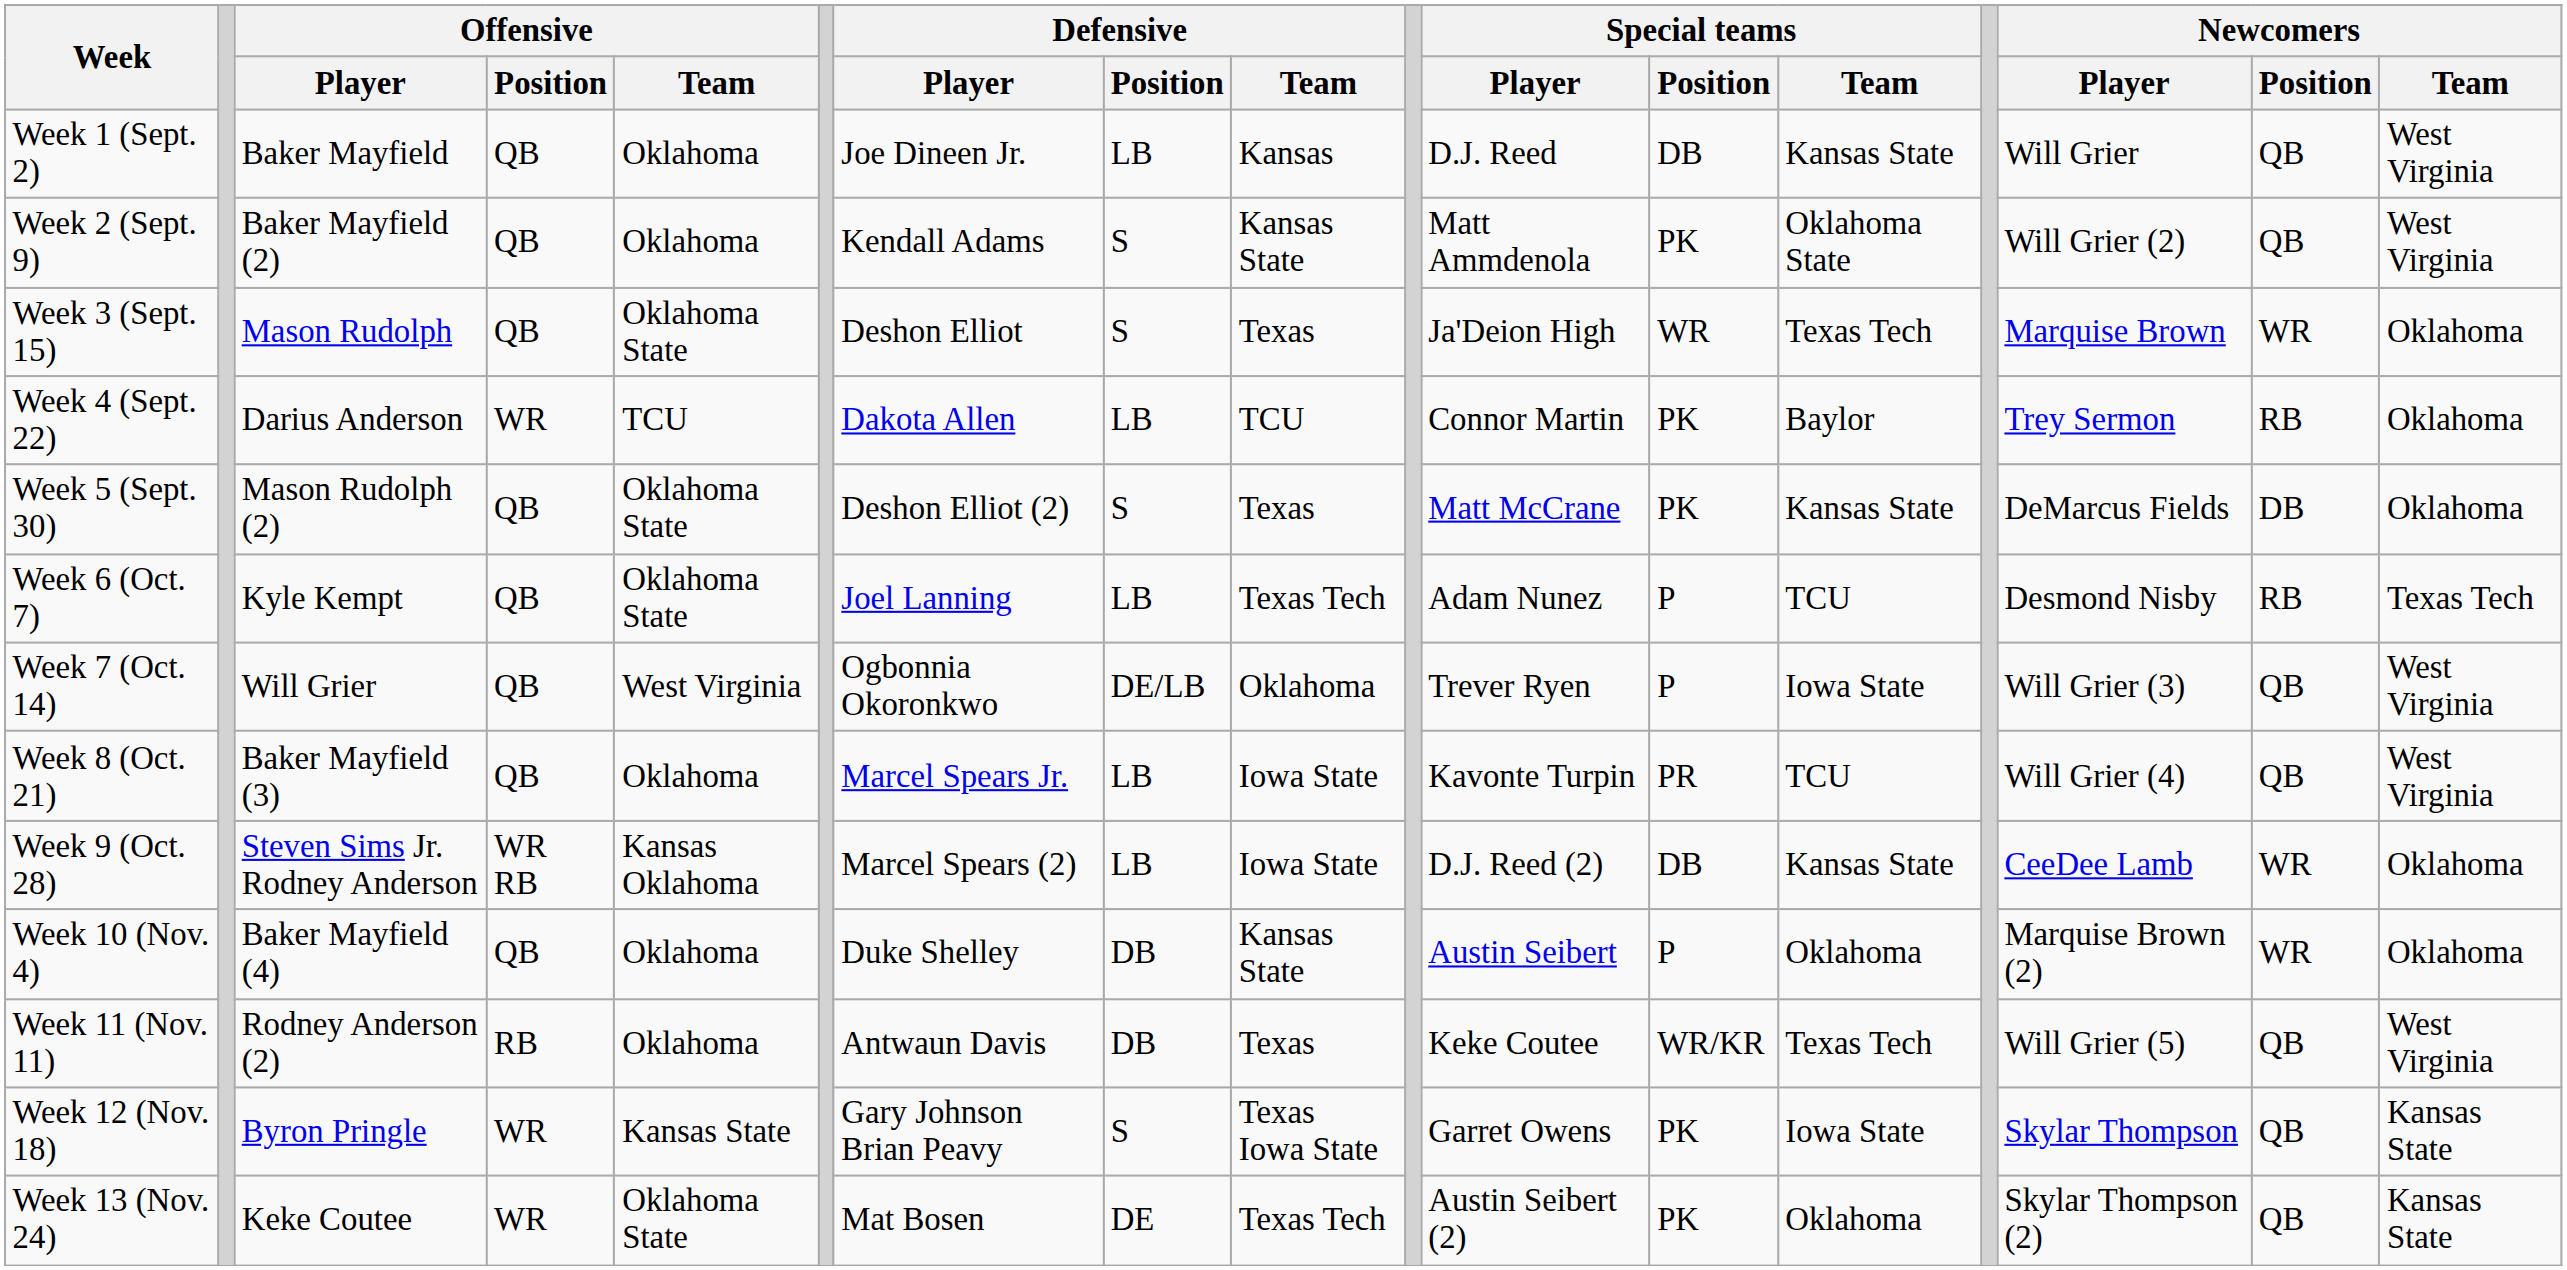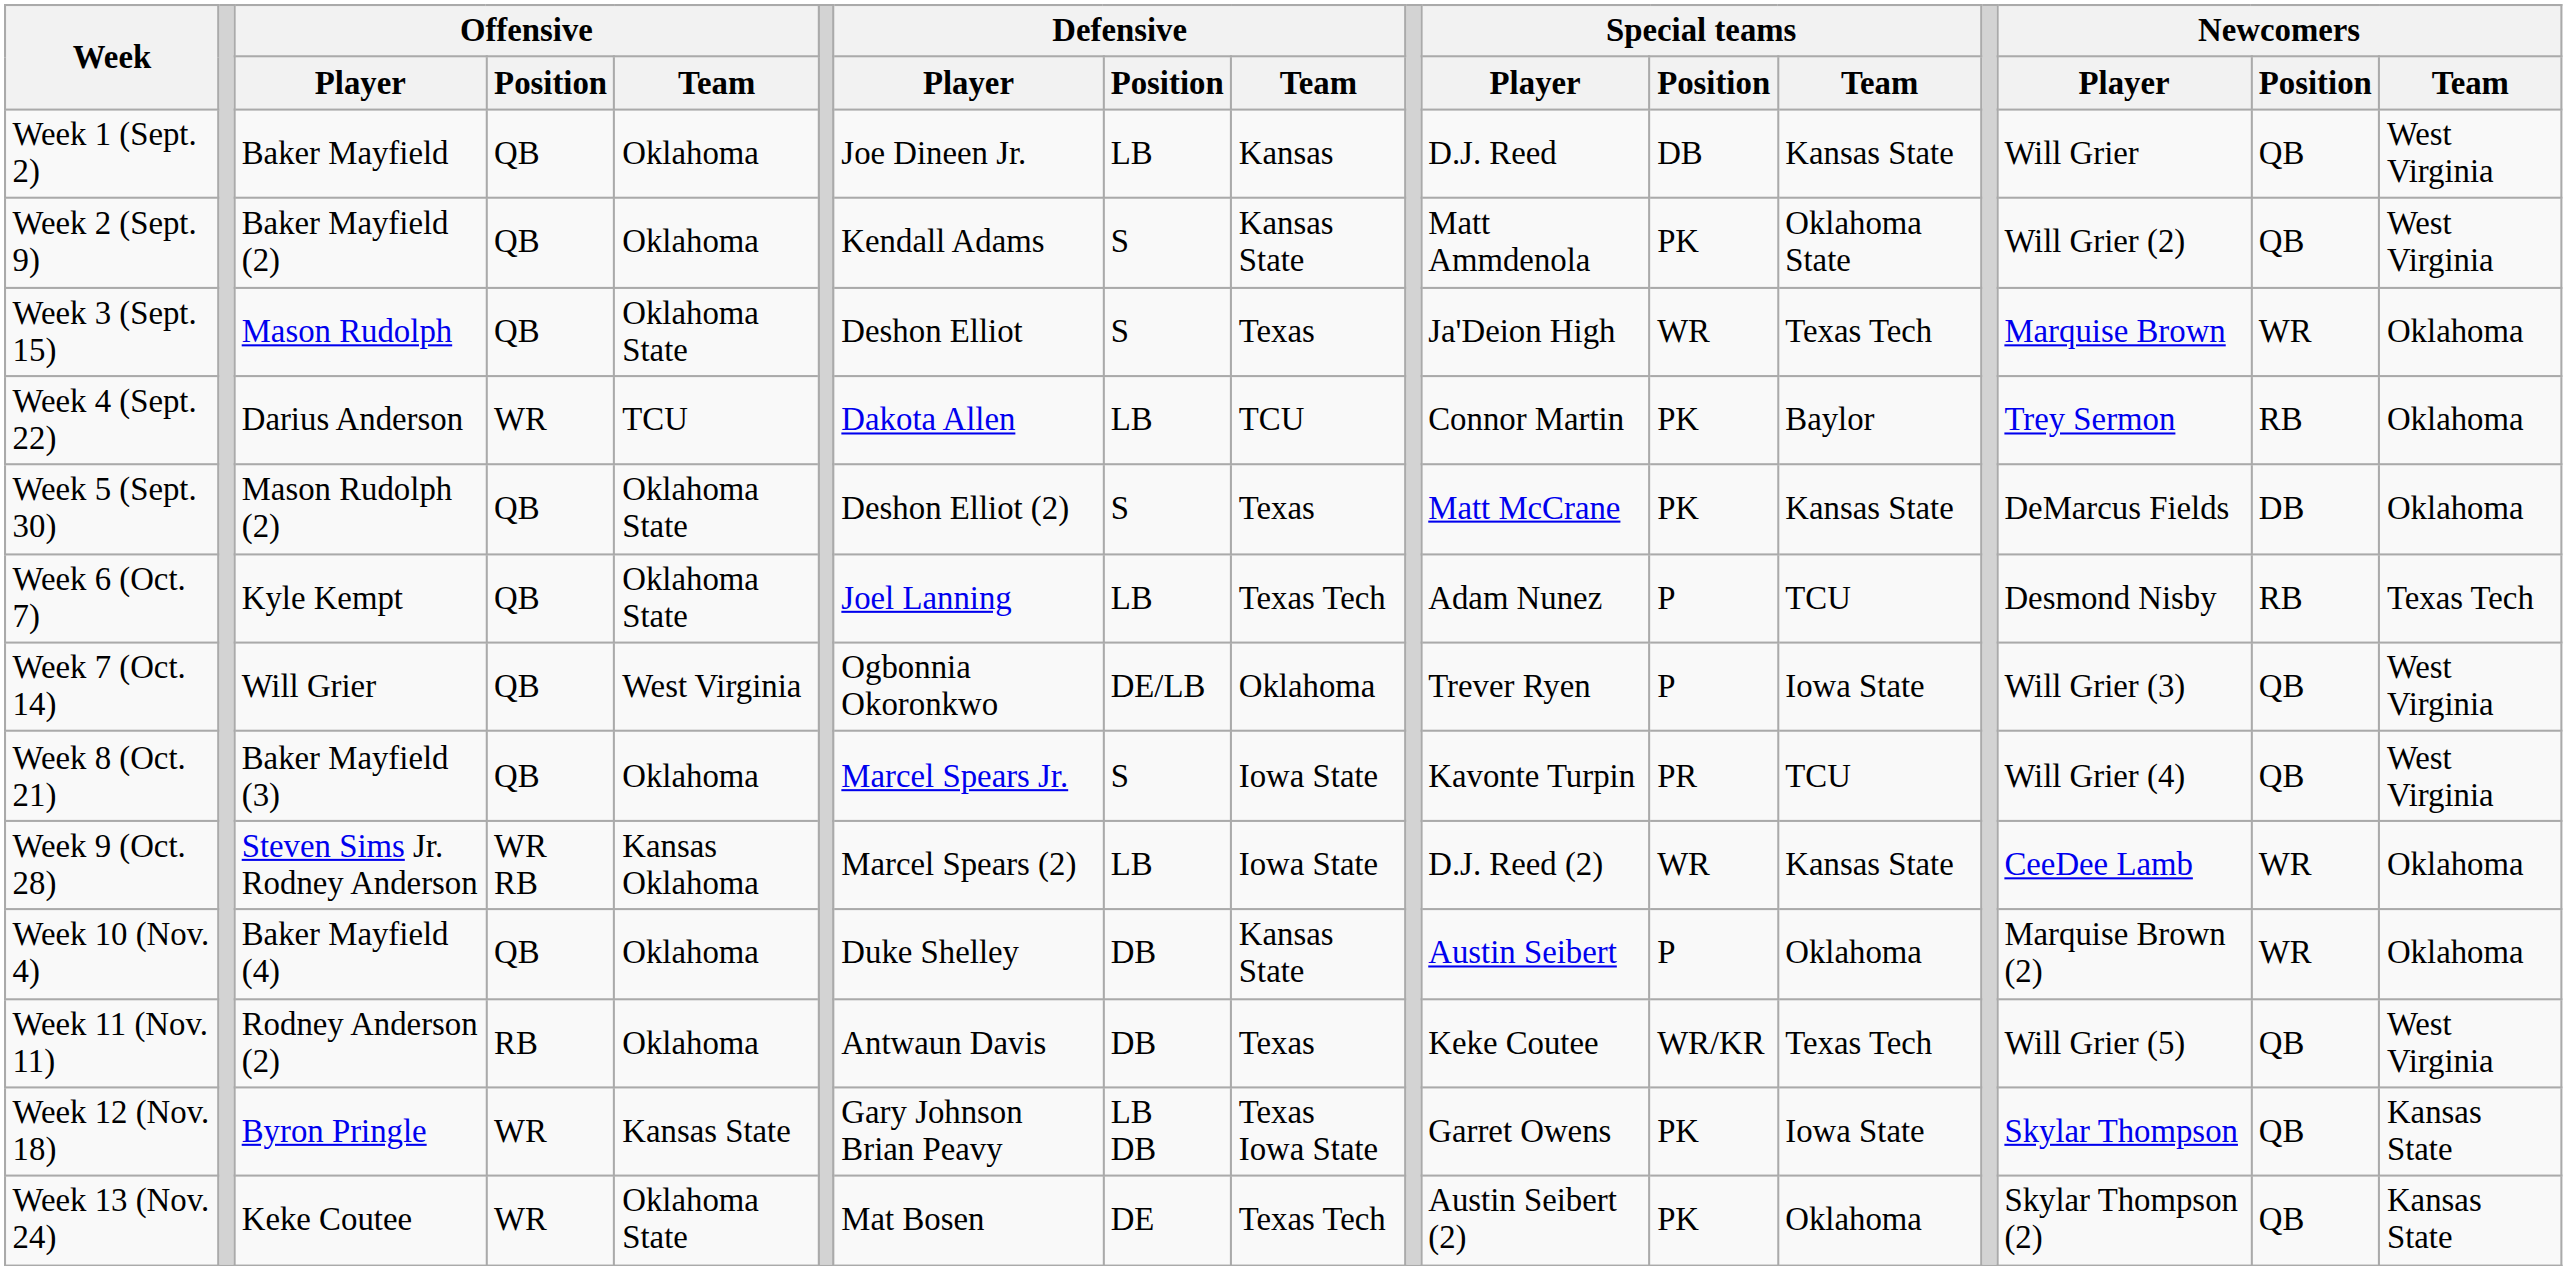Week 8 (Oct. 21) | Defensive / Position: LB -> S
Week 9 (Oct. 28) | Special teams / Position: DB -> WR
Week 12 (Nov. 18) | Defensive / Position: S -> LB DB
